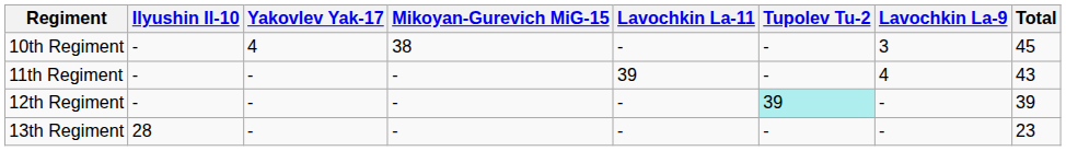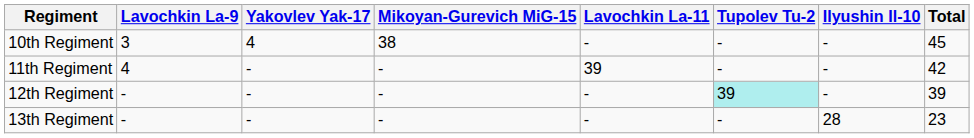columns swapped: Lavochkin La-9 <-> Ilyushin Il-10
11th Regiment | Total: 43 -> 42
